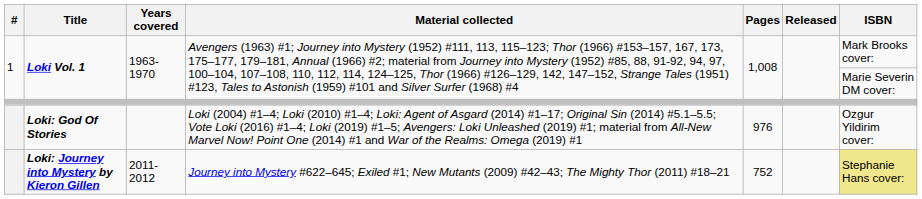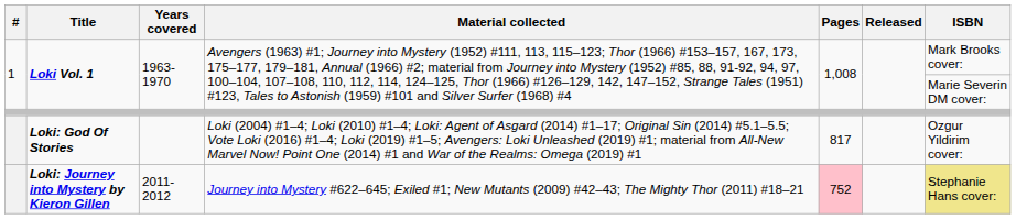Loki: God Of Stories | Pages: 976 -> 817
Loki: Journey into Mystery by Kieron Gillen | Pages: no background -> pink background
